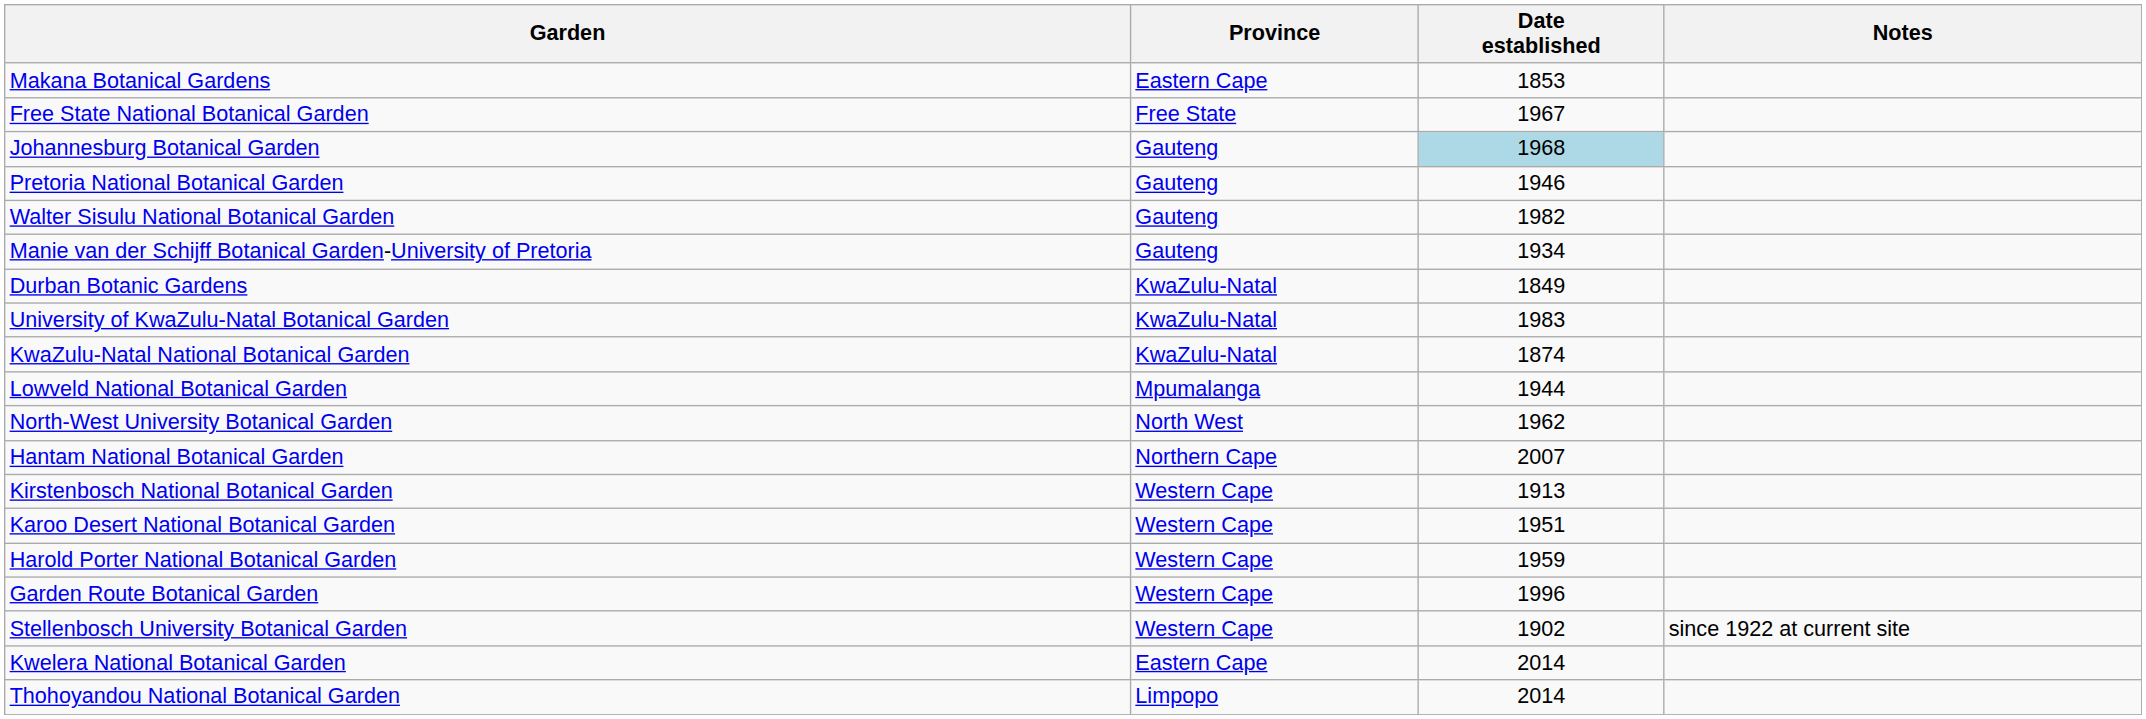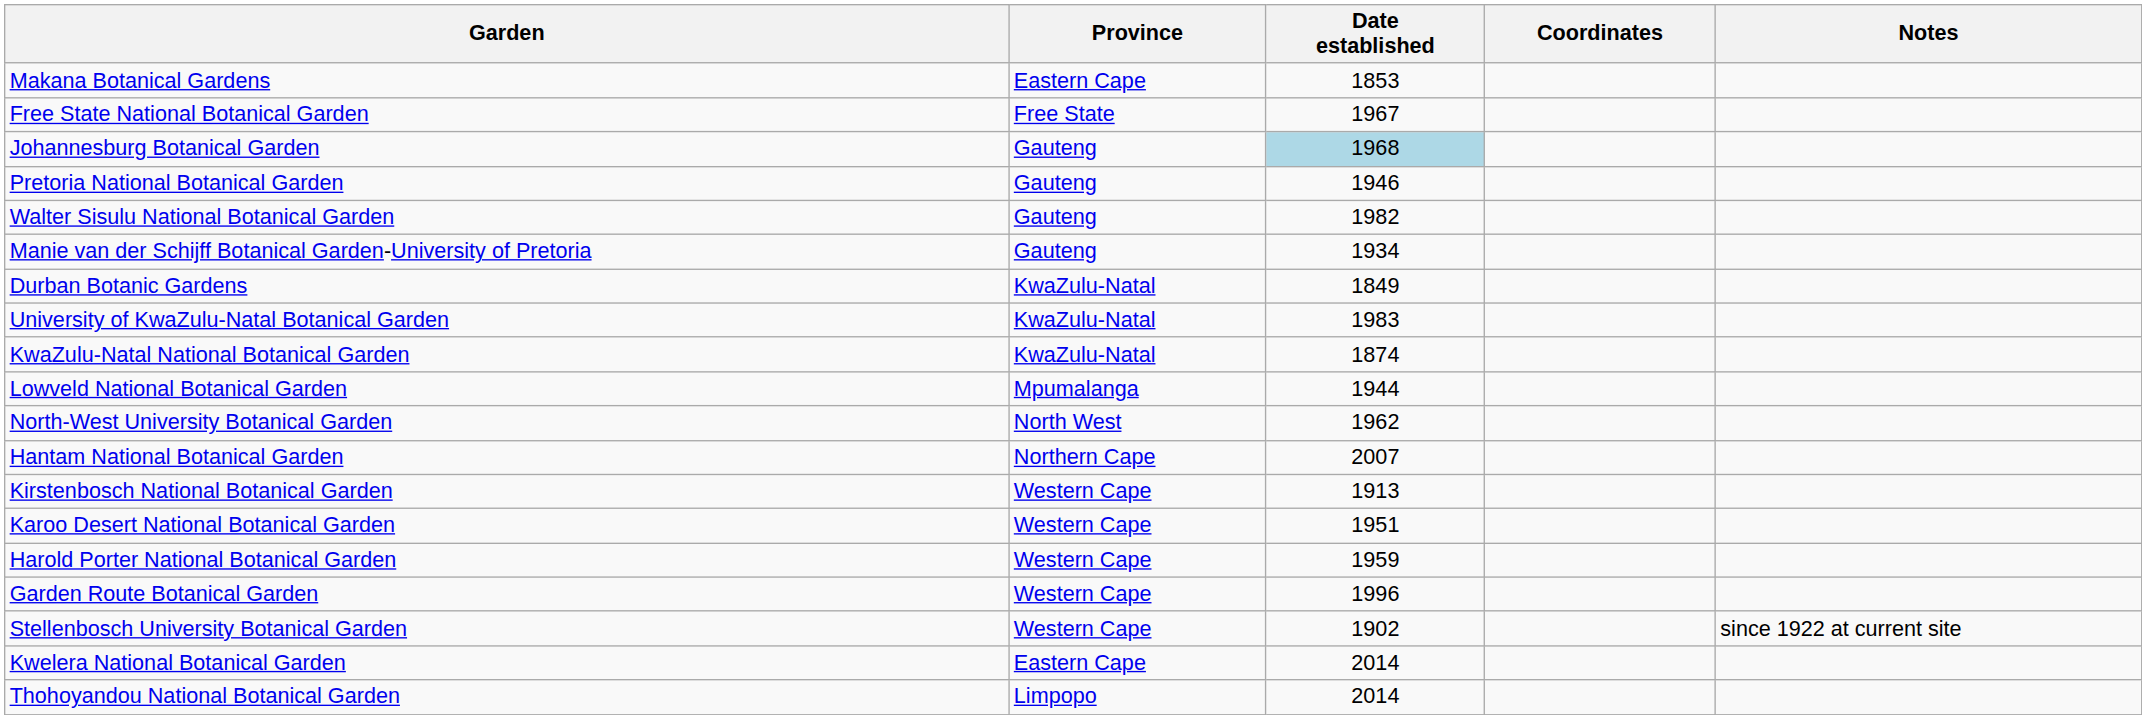+ column: Coordinates
